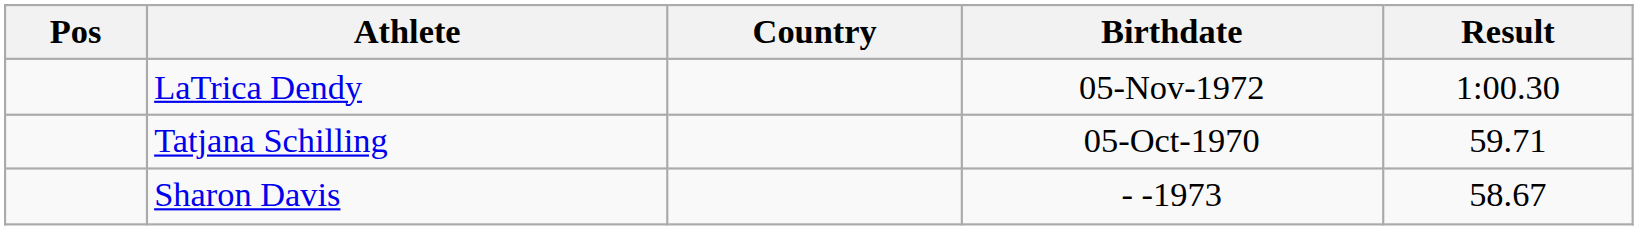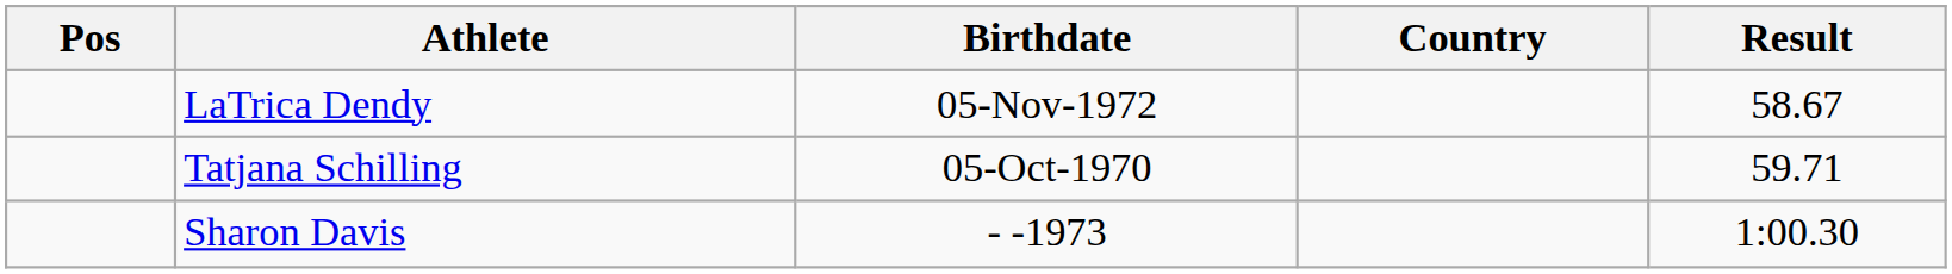columns swapped: Country <-> Birthdate
LaTrica Dendy | Result: 1:00.30 -> 58.67
Sharon Davis | Result: 58.67 -> 1:00.30
